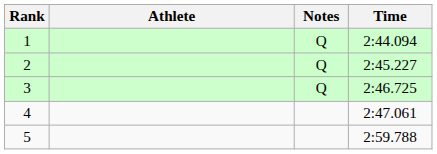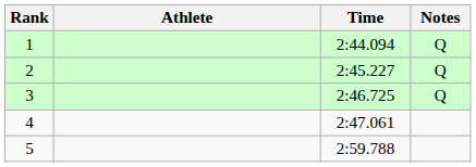columns swapped: Time <-> Notes
